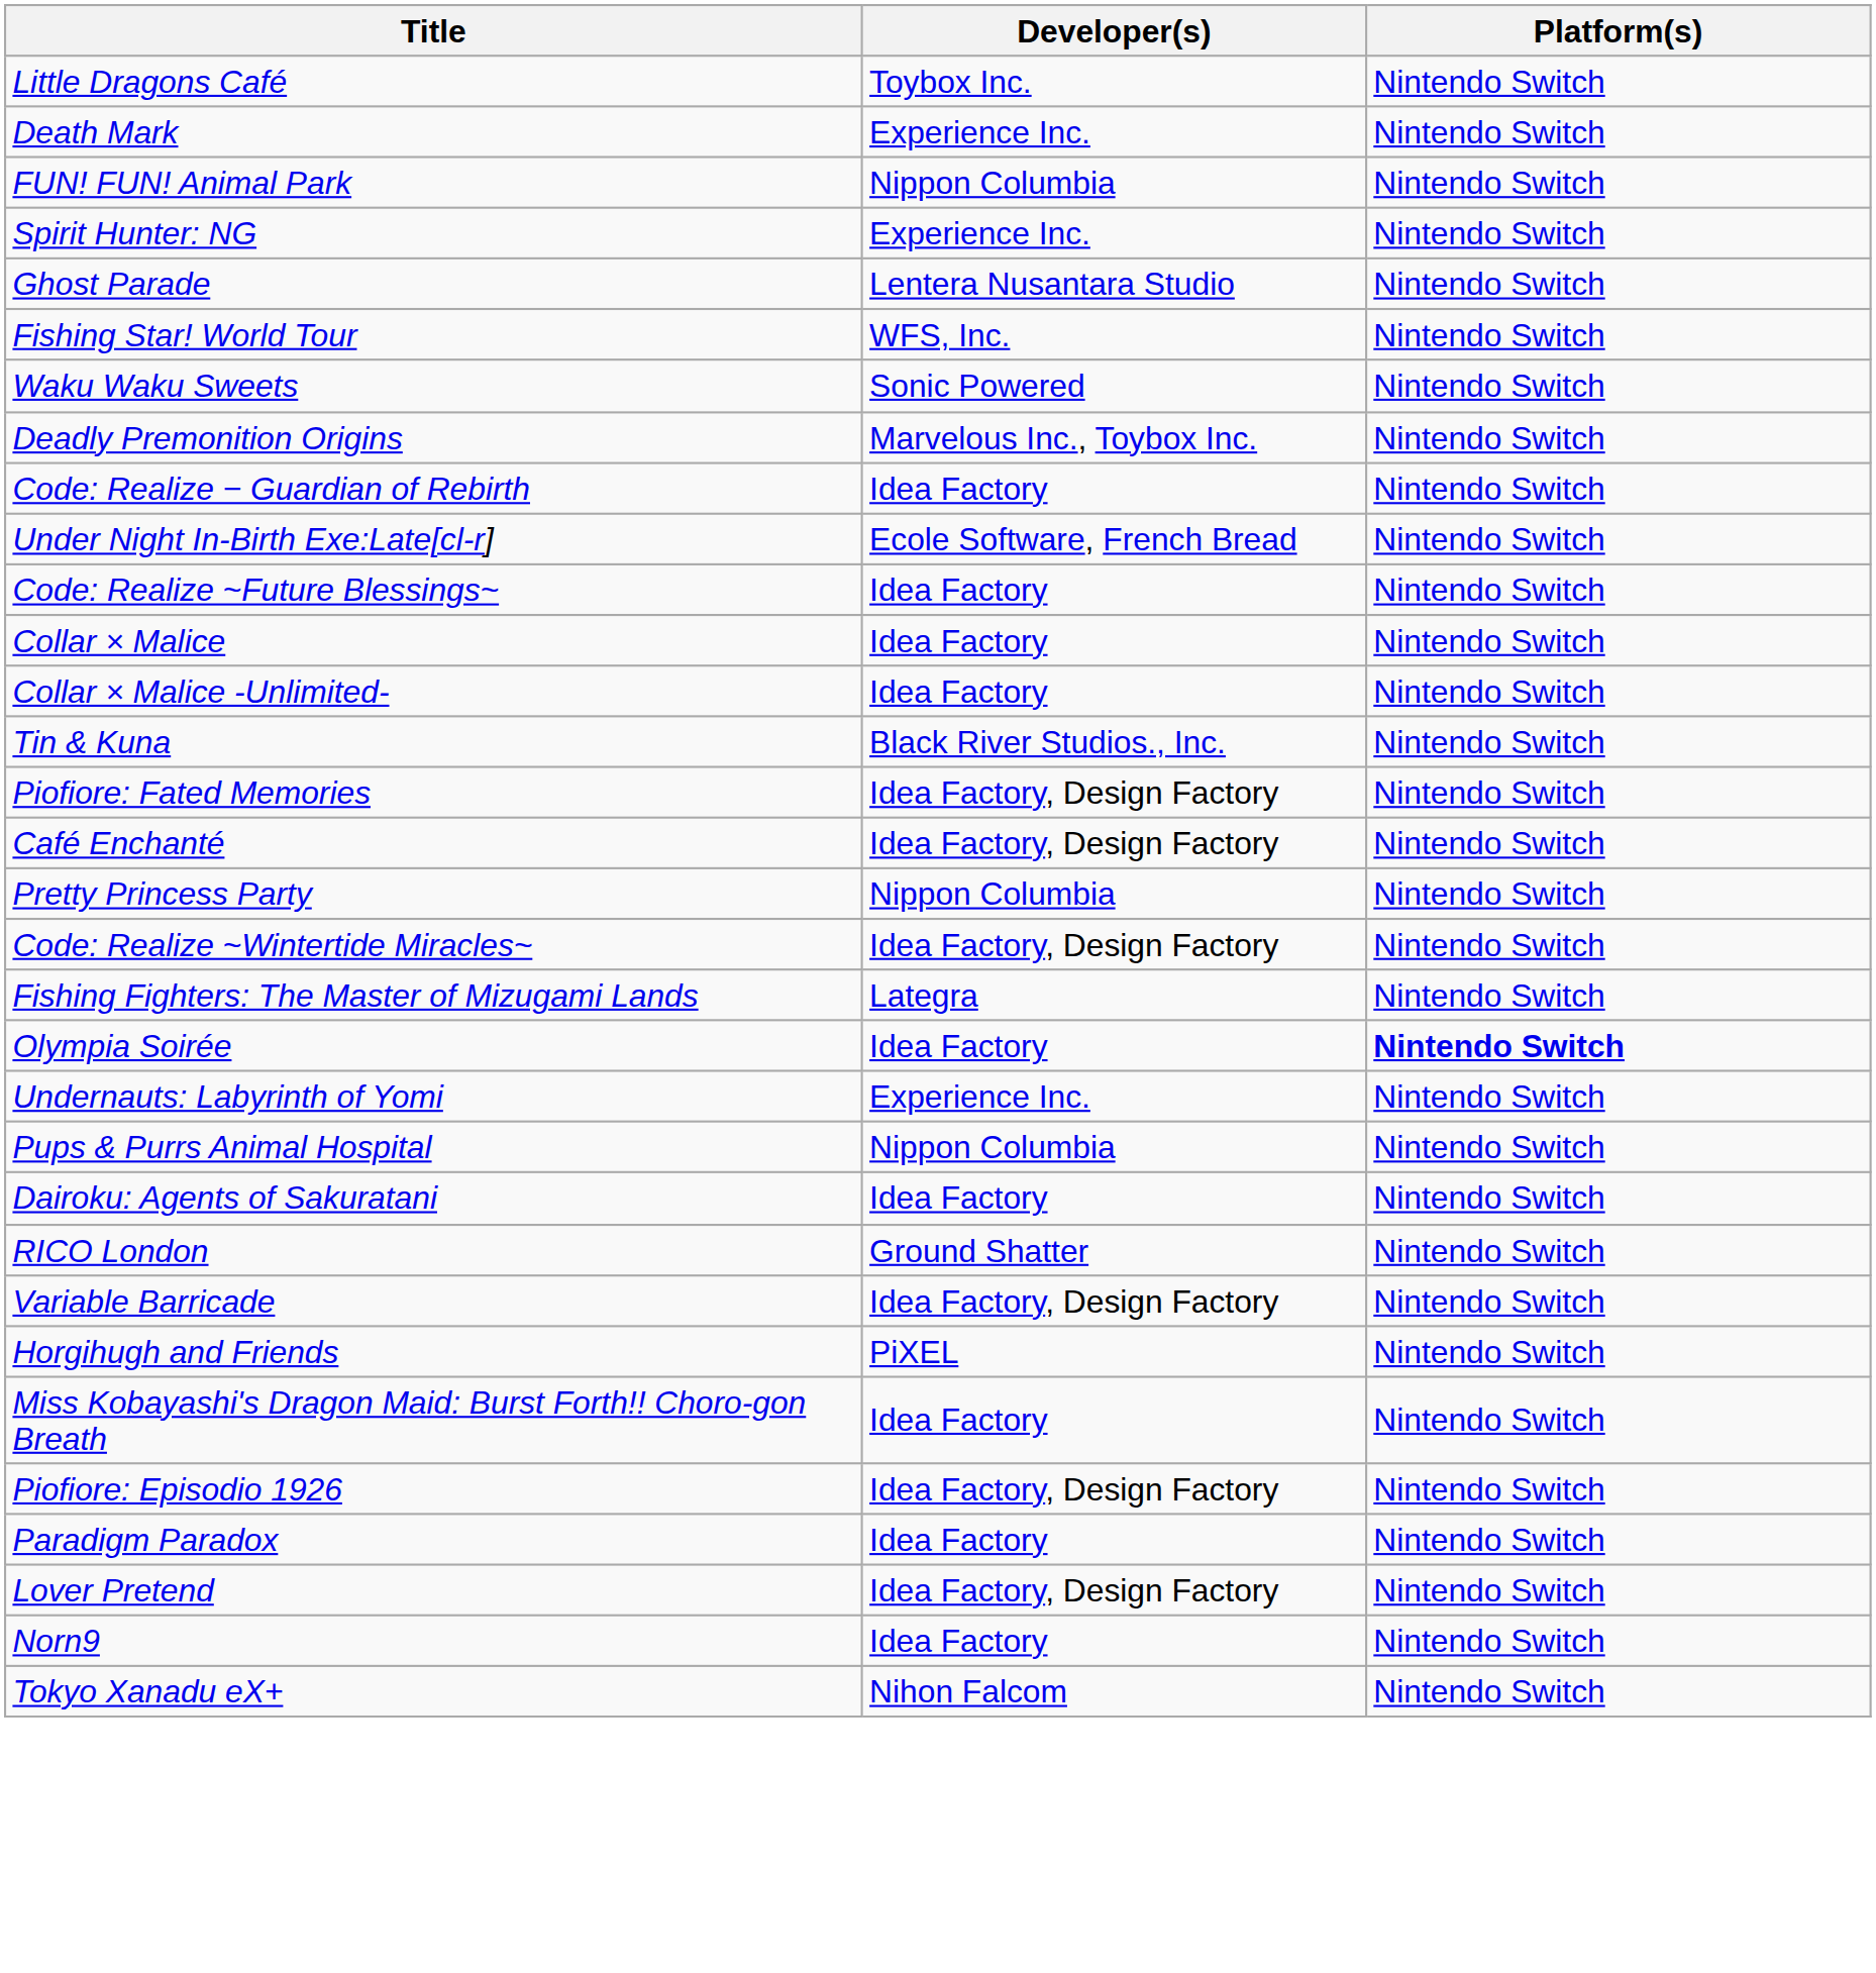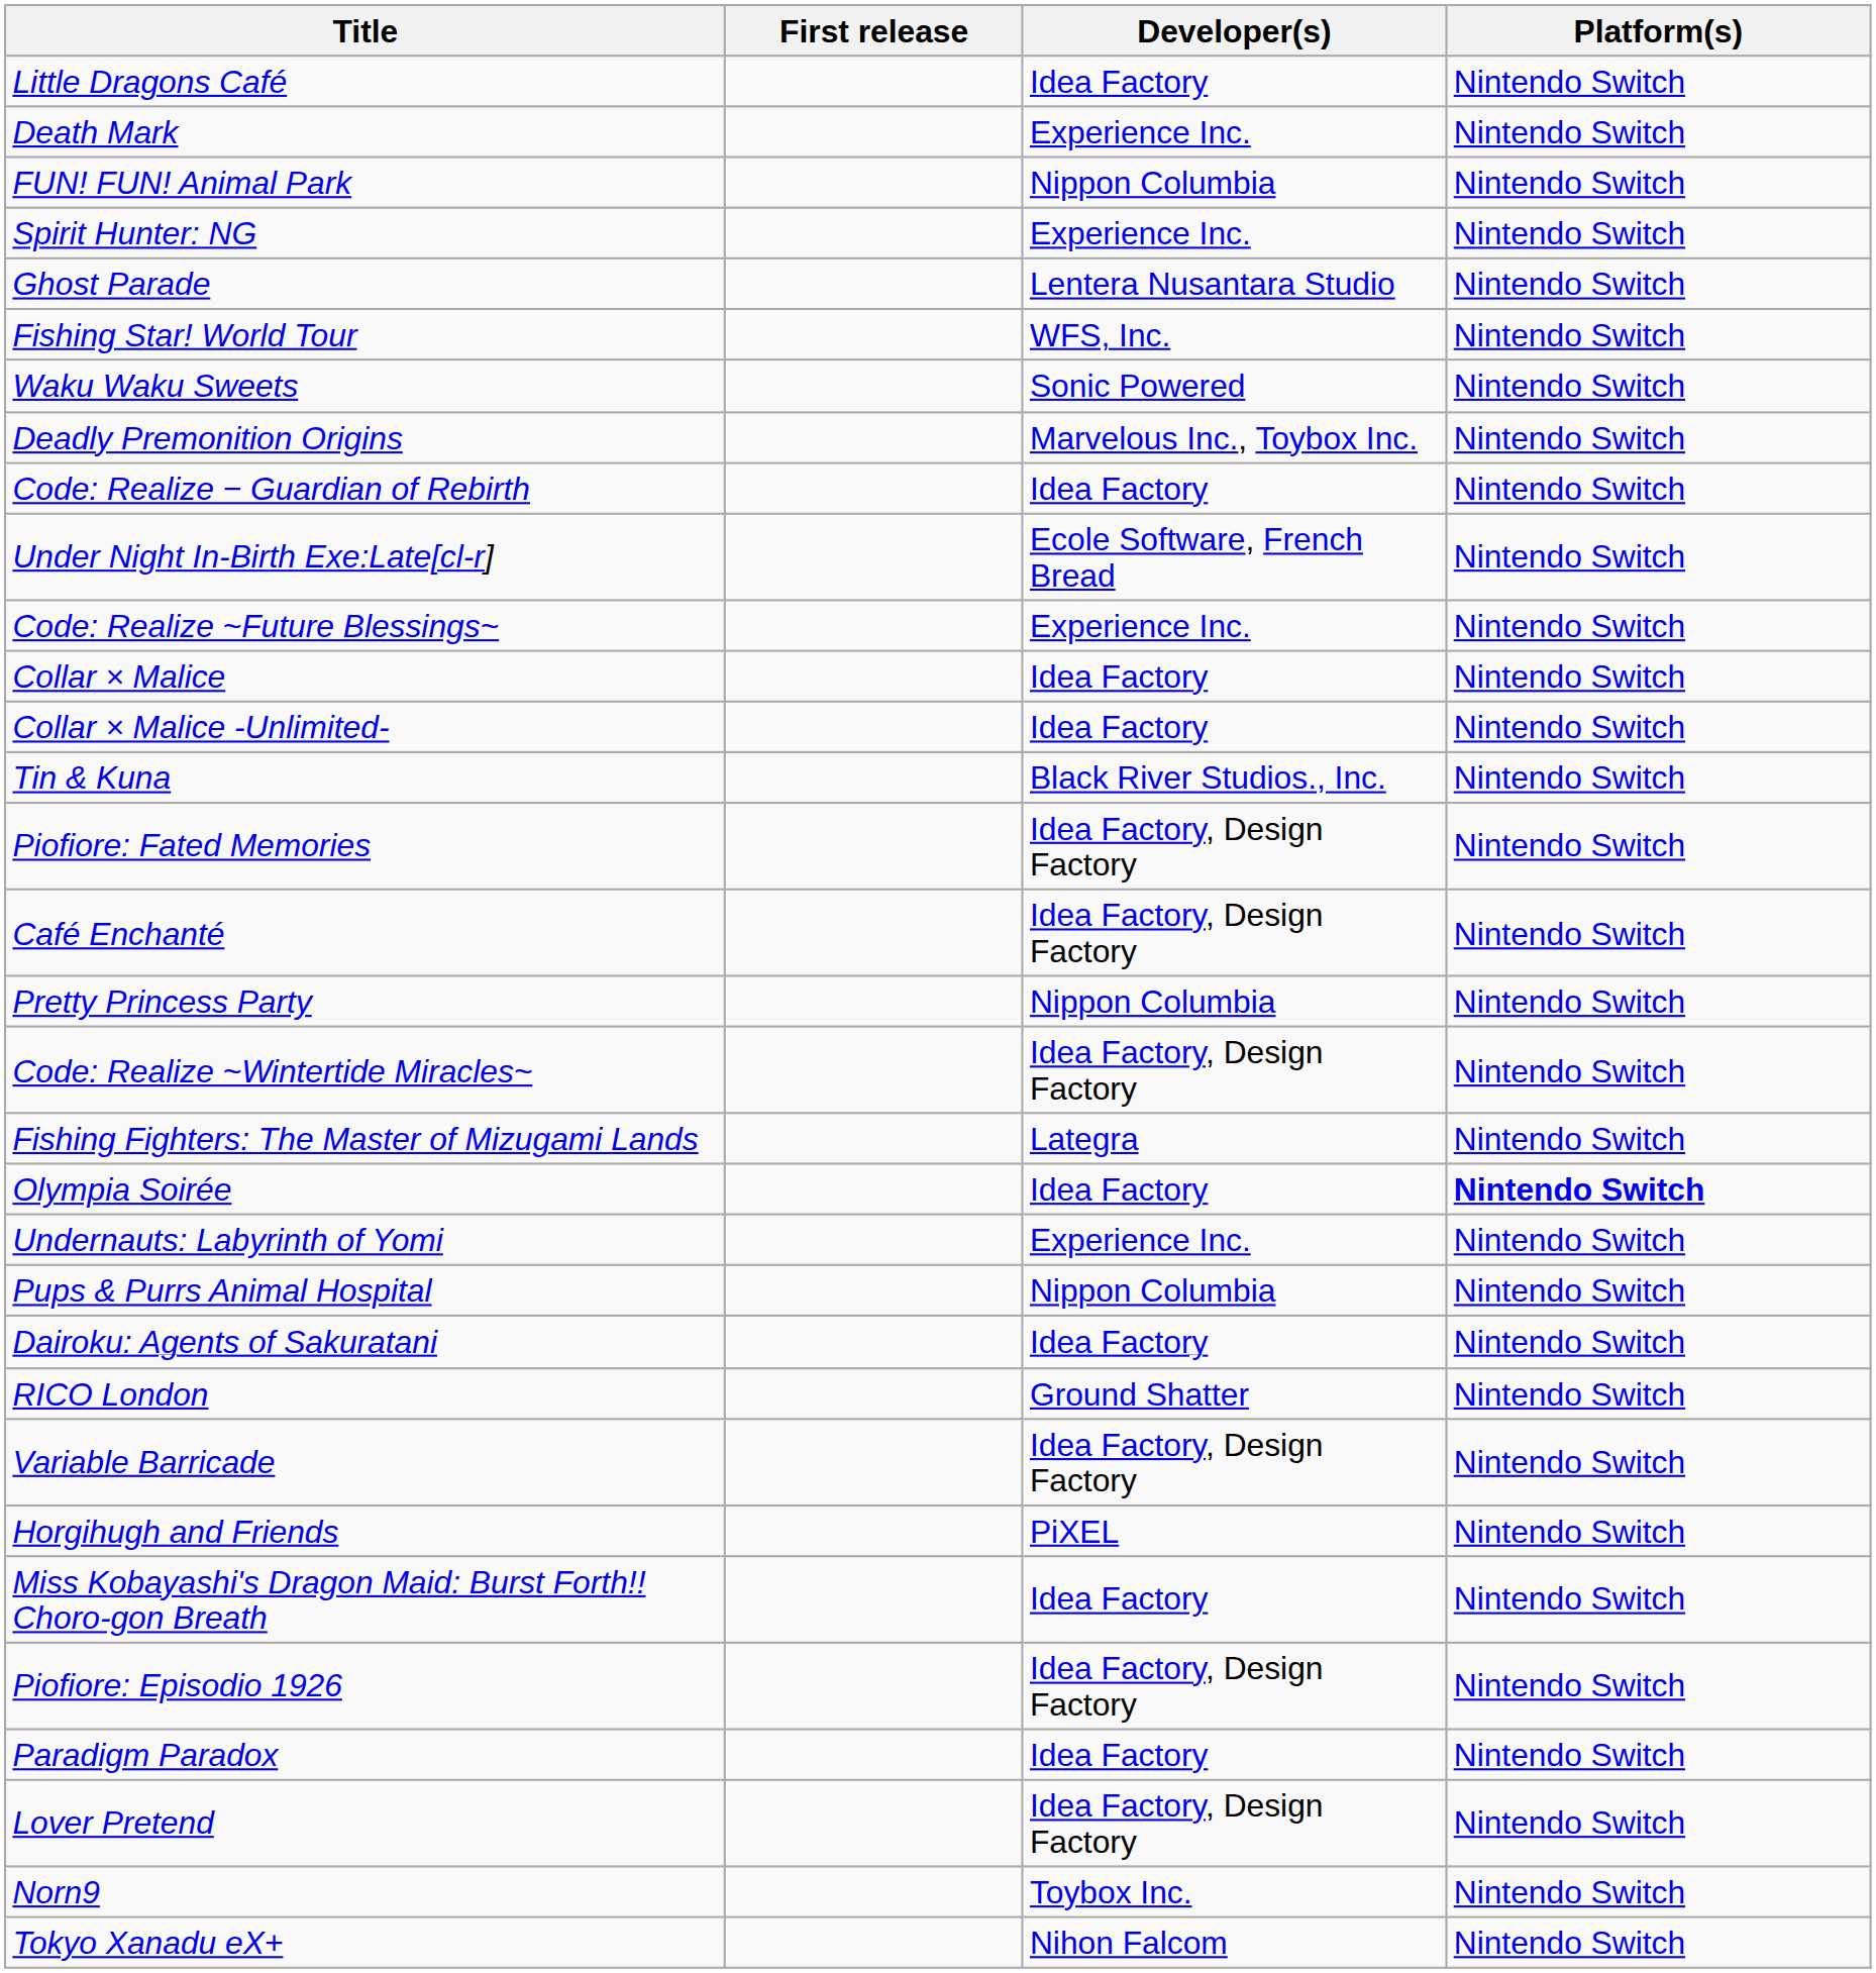+ column: First release
Little Dragons Café | Developer(s): Toybox Inc. -> Idea Factory
Code: Realize ~Future Blessings~ | Developer(s): Idea Factory -> Experience Inc.
Norn9 | Developer(s): Idea Factory -> Toybox Inc.
